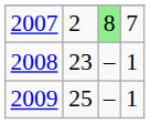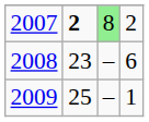2007 | column 2: normal -> bold
2007 | column 4: 7 -> 2
2008 | column 4: 1 -> 6
